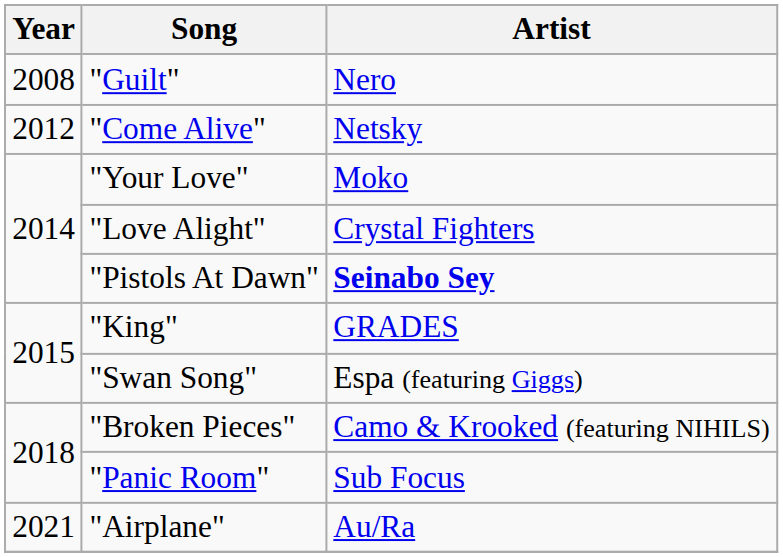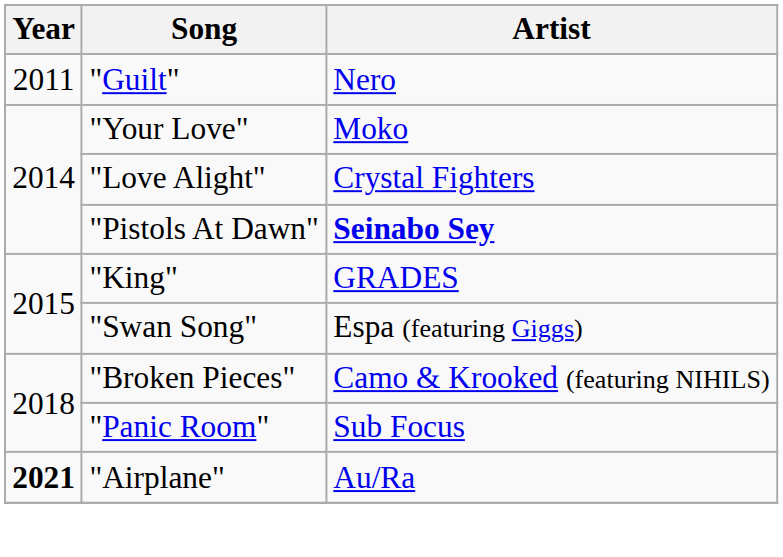"Guilt" | Year: 2008 -> 2011
- row: 2012 | "Come Alive" | Netsky
"Airplane" | Year: normal -> bold
